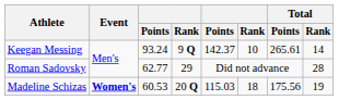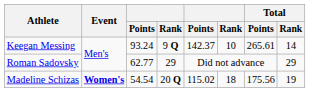Roman Sadovsky | Total / Rank: 28 -> 29
Madeline Schizas | column 3: 60.53 -> 54.54
Madeline Schizas | column 5: 115.03 -> 115.02
